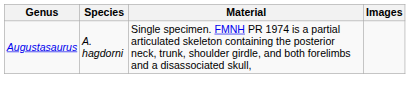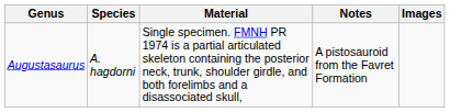+ column: Notes | A pistosauroid from the Favret Formation
